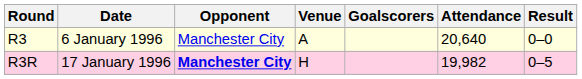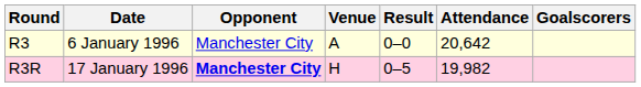columns swapped: Result <-> Goalscorers
R3 | Attendance: 20,640 -> 20,642
